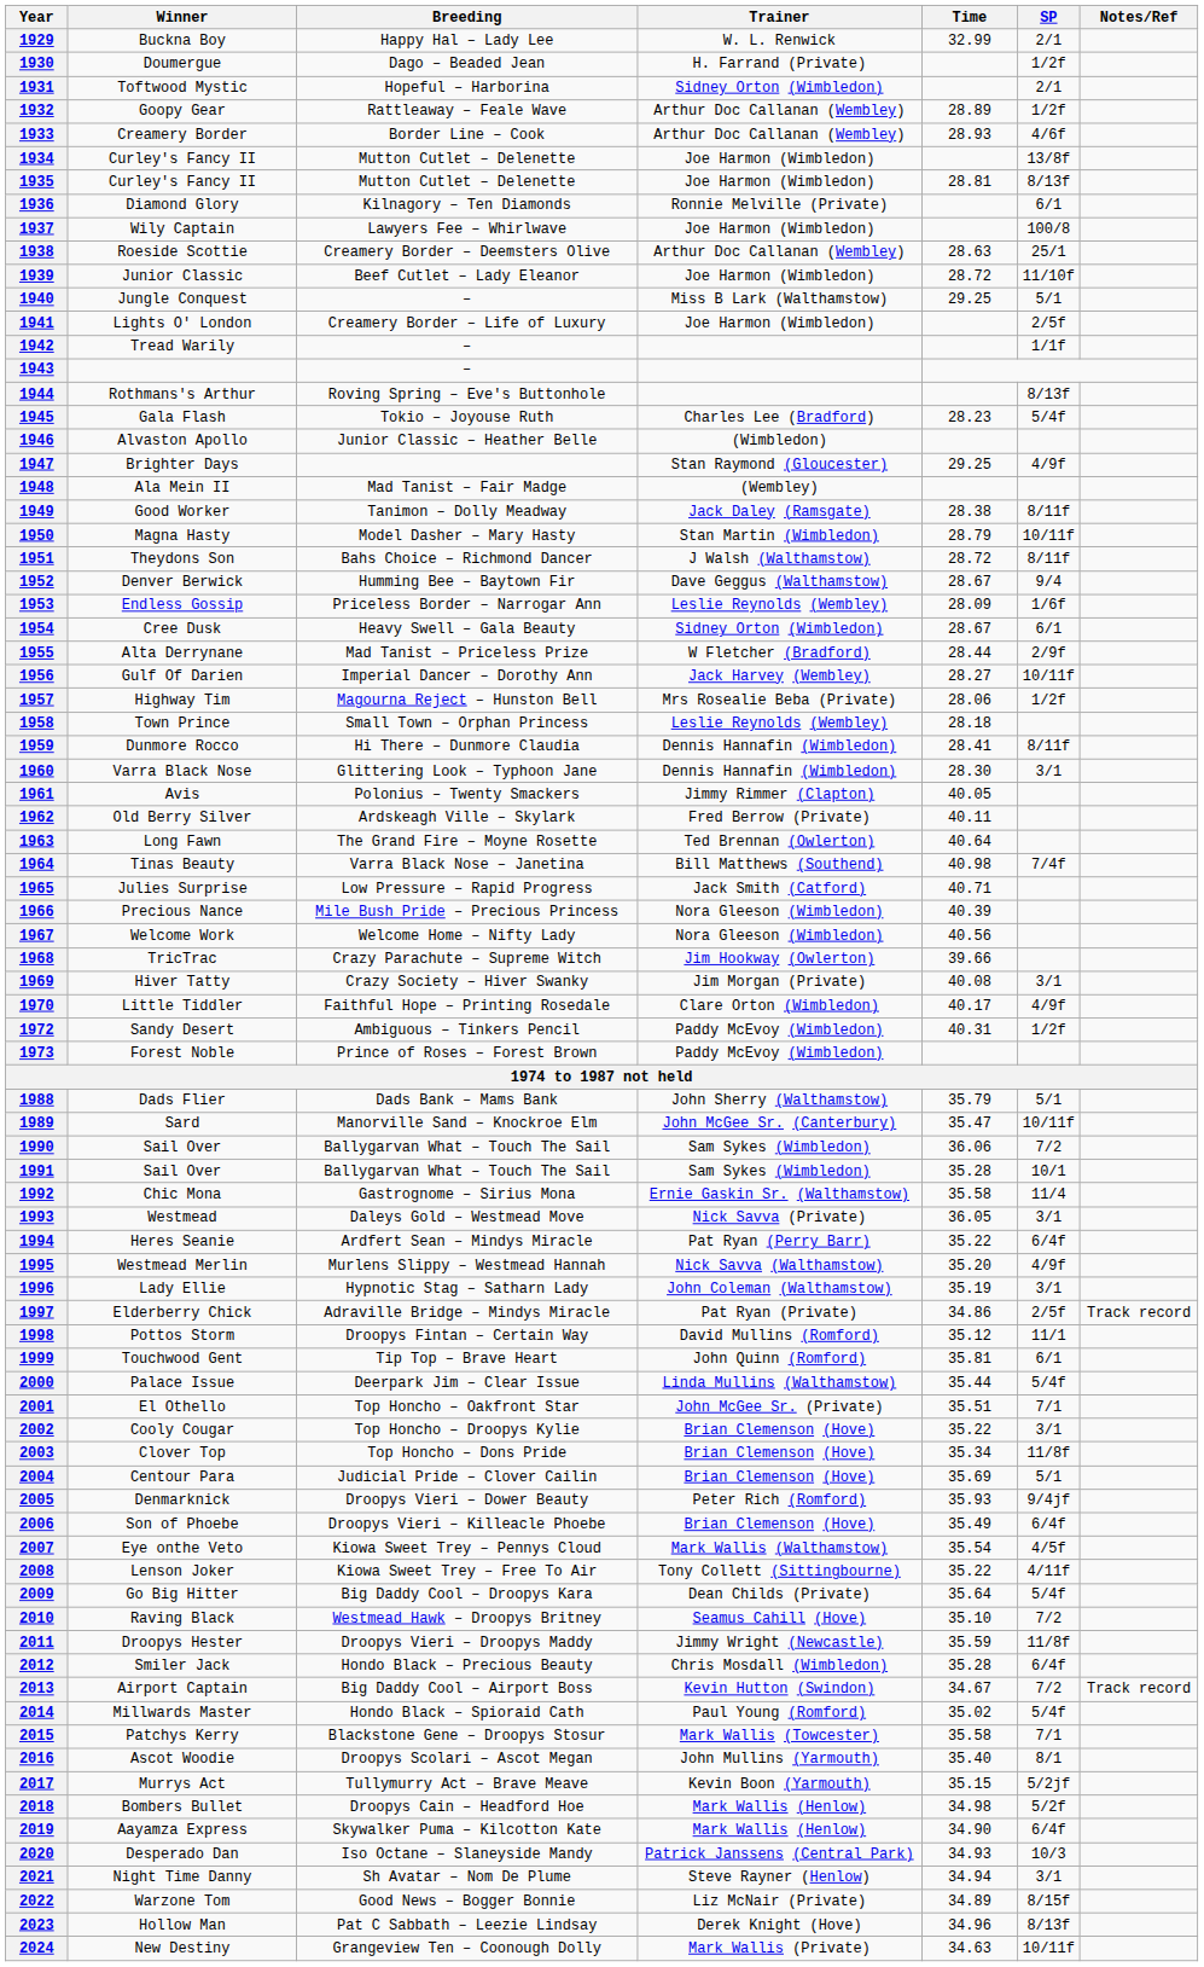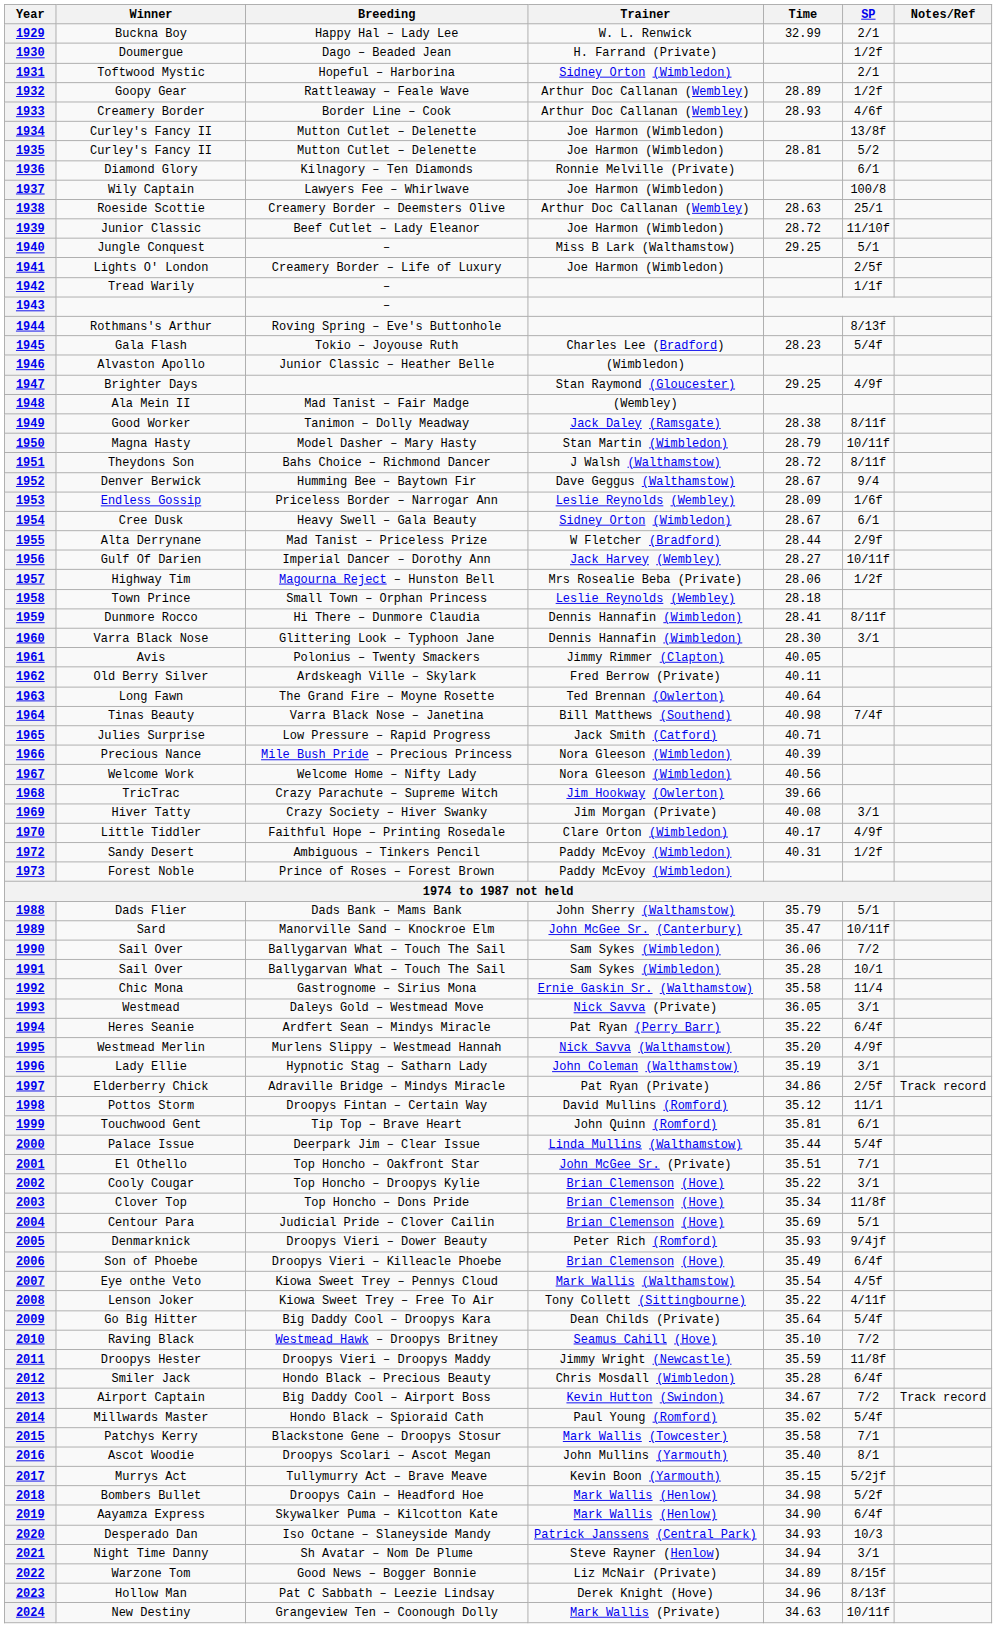1935 | SP: 8/13f -> 5/2
